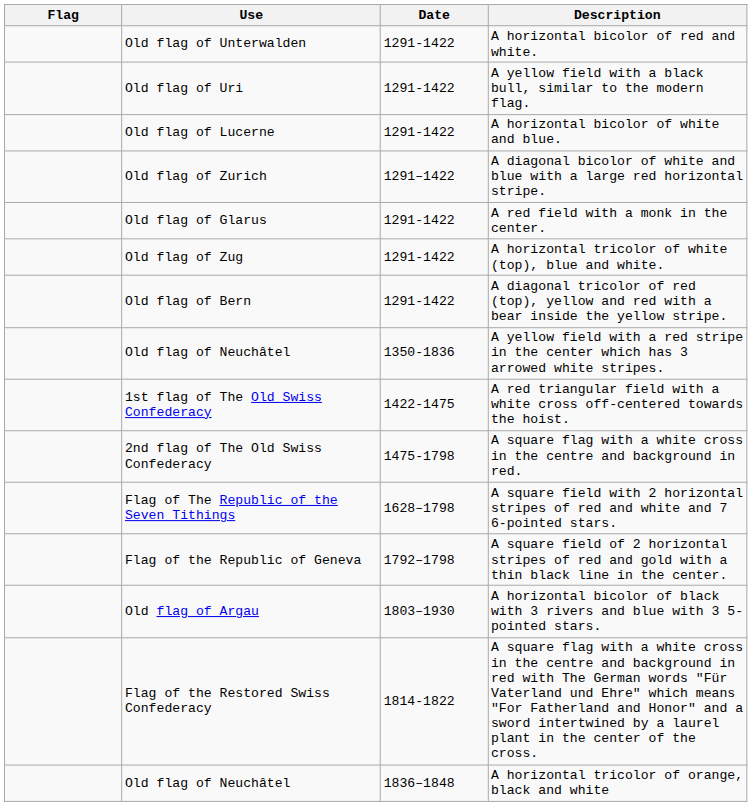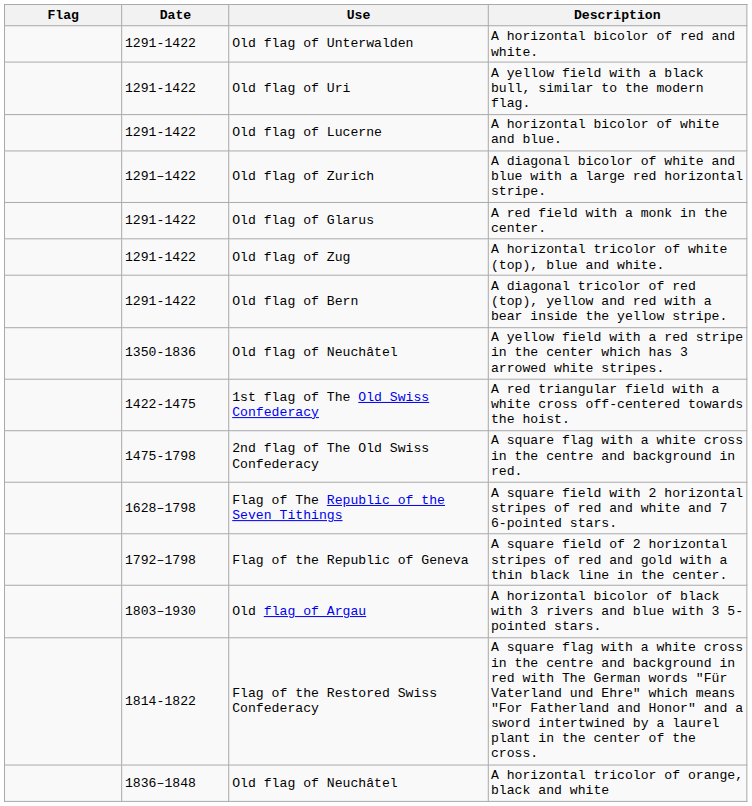columns swapped: Date <-> Use
